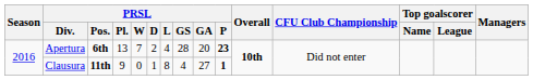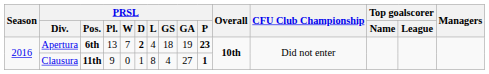Apertura | PRSL / D: normal -> bold
Apertura | PRSL / GS: 28 -> 18
Apertura | PRSL / GA: 20 -> 19
